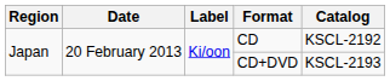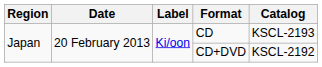CD | Catalog: KSCL-2192 -> KSCL-2193
CD+DVD | Catalog: KSCL-2193 -> KSCL-2192
